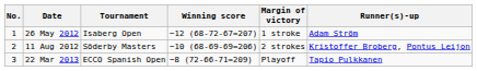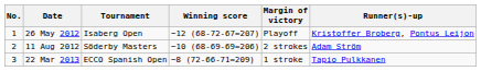26 May 2012 | Margin of victory: 1 stroke -> Playoff
26 May 2012 | Runner(s)-up: Adam Ström -> Kristoffer Broberg, Pontus Leijon
11 Aug 2012 | Runner(s)-up: Kristoffer Broberg, Pontus Leijon -> Adam Ström
22 Mar 2013 | Margin of victory: Playoff -> 1 stroke
